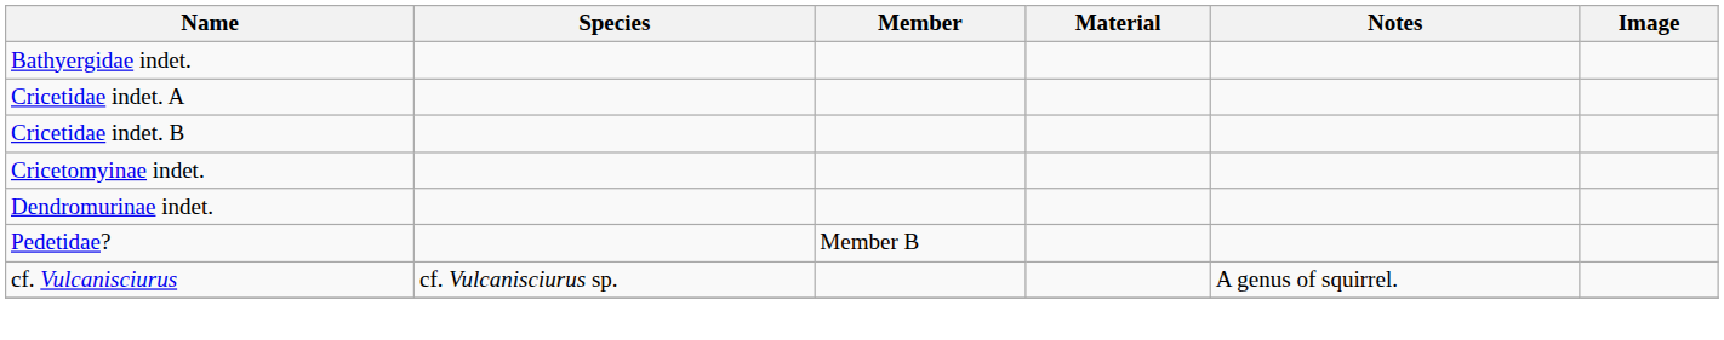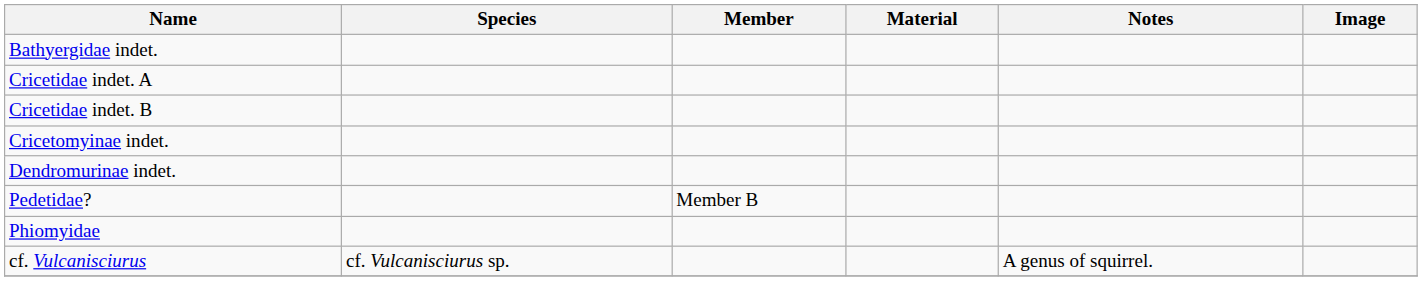+ row: Phiomyidae
